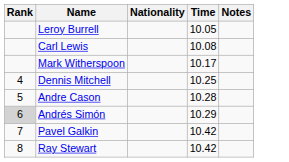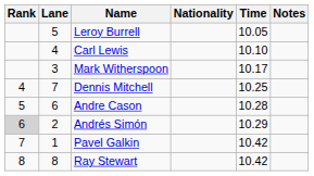+ column: Lane | 5 | 4 | 3 | 7 | 6 | 2 | 1 | 8
Carl Lewis | Time: 10.08 -> 10.10
